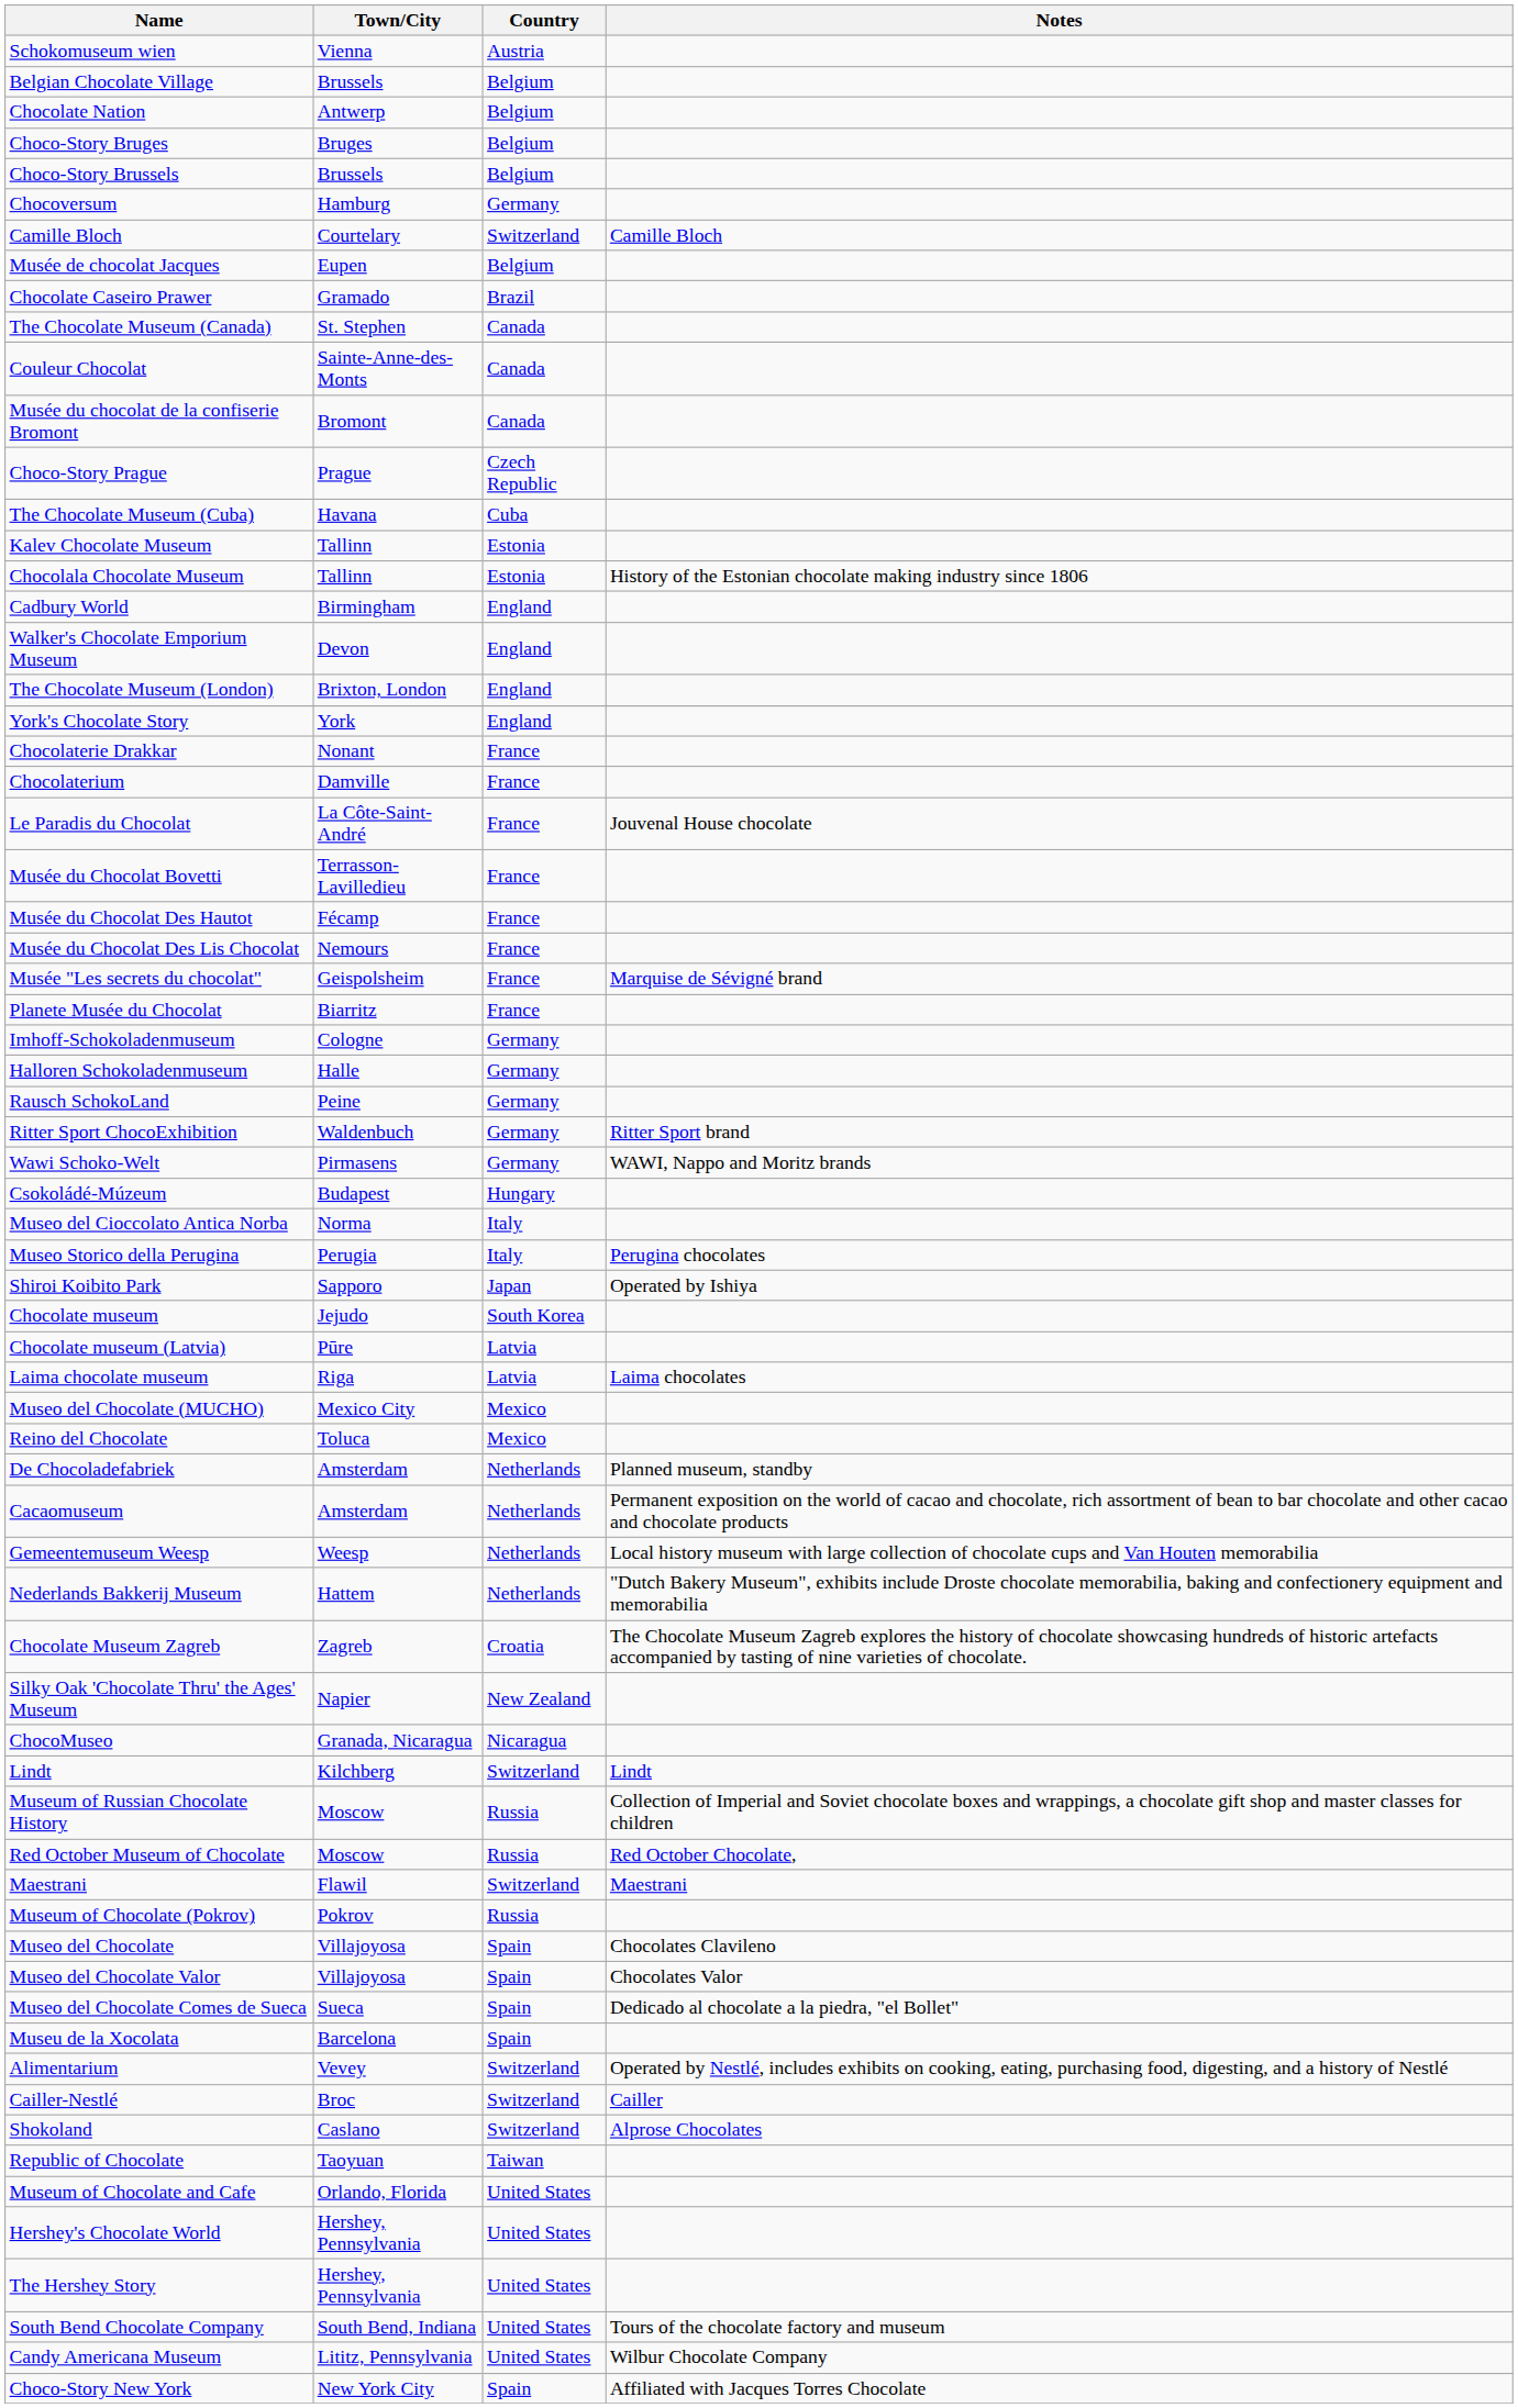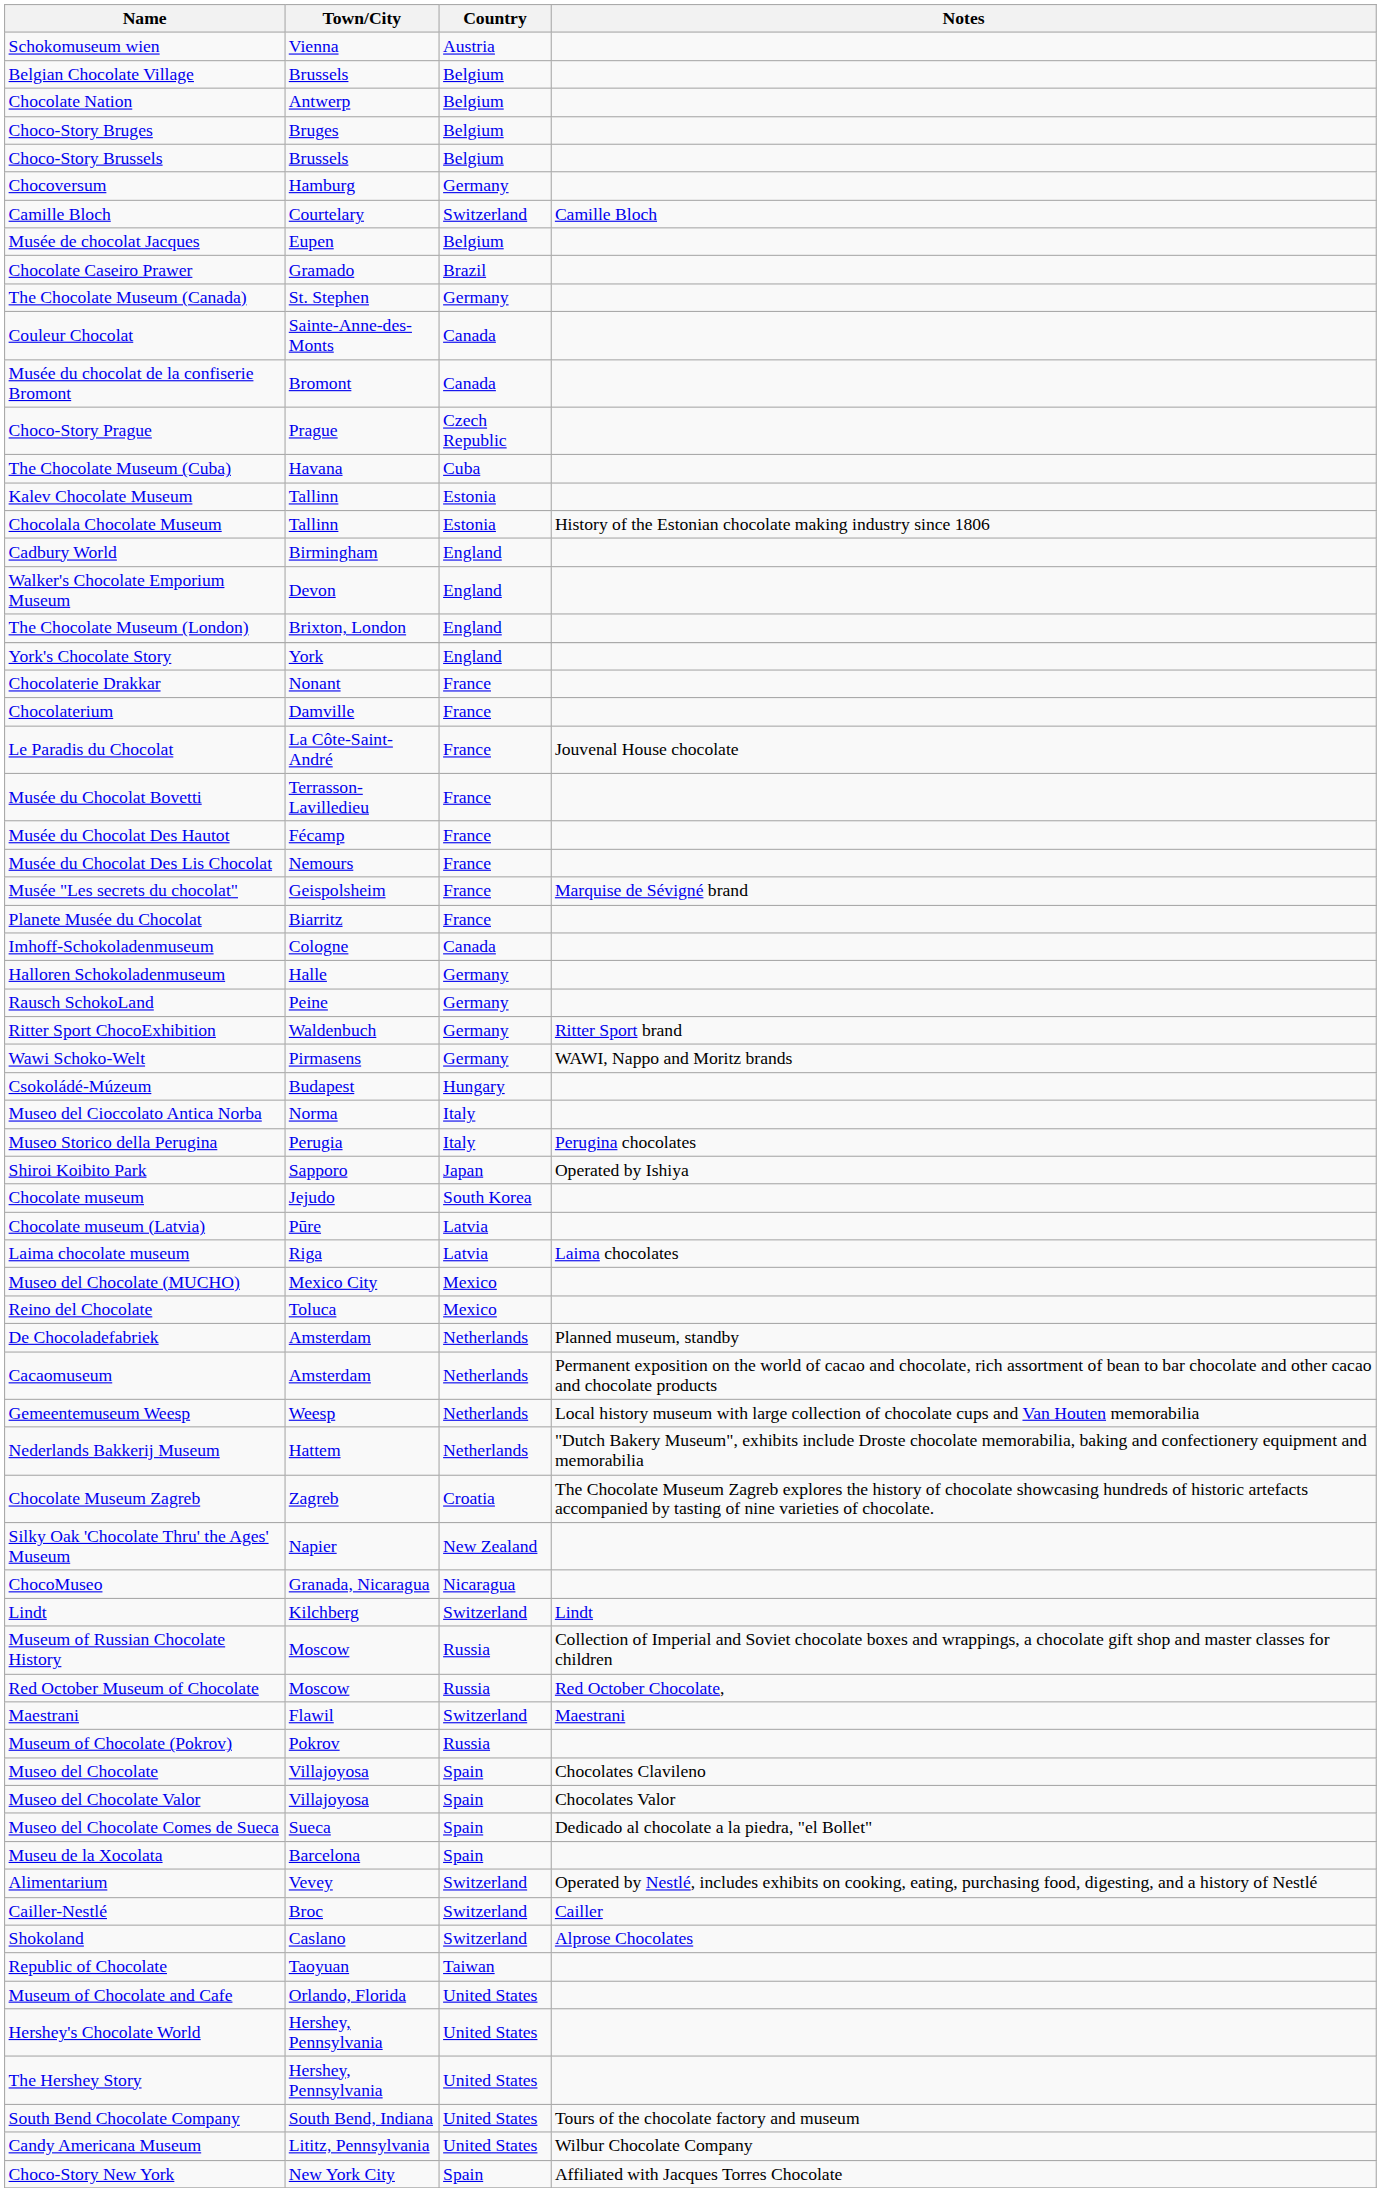The Chocolate Museum (Canada) | Country: Canada -> Germany
Imhoff-Schokoladenmuseum | Country: Germany -> Canada
